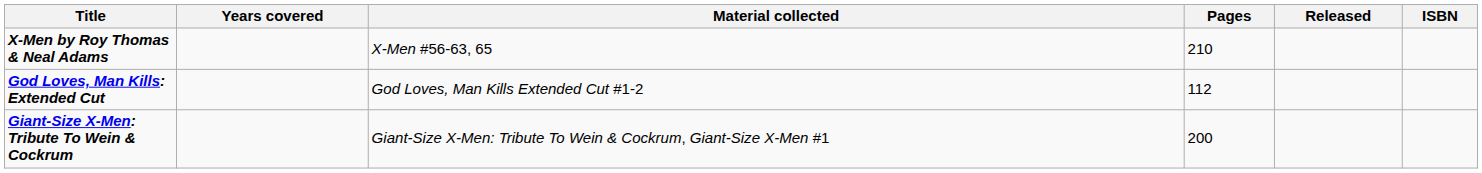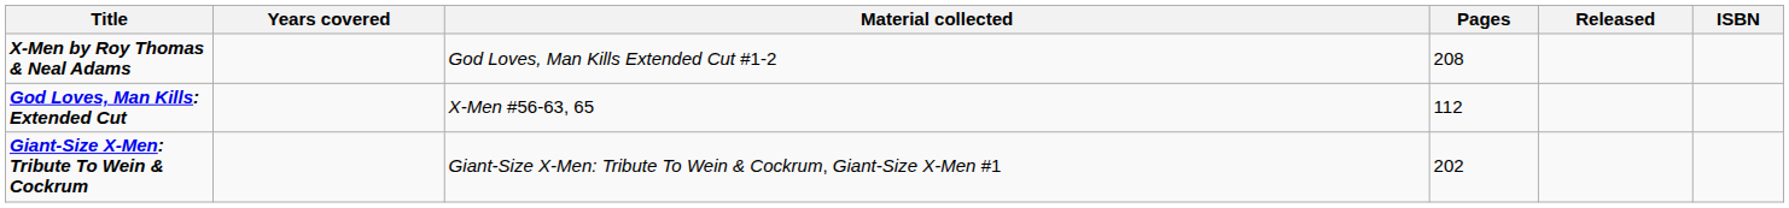X-Men by Roy Thomas & Neal Adams | Material collected: X-Men #56-63, 65 -> God Loves, Man Kills Extended Cut #1-2
X-Men by Roy Thomas & Neal Adams | Pages: 210 -> 208
God Loves, Man Kills: Extended Cut | Material collected: God Loves, Man Kills Extended Cut #1-2 -> X-Men #56-63, 65
Giant-Size X-Men: Tribute To Wein & Cockrum | Pages: 200 -> 202
